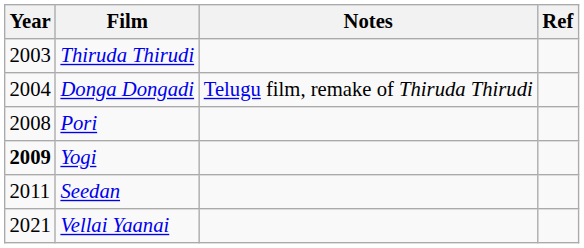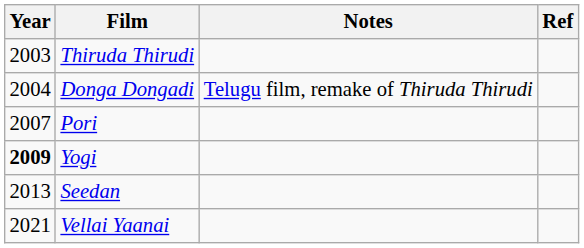Pori | Year: 2008 -> 2007
Seedan | Year: 2011 -> 2013
